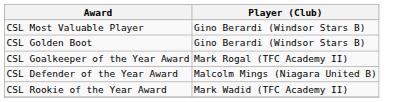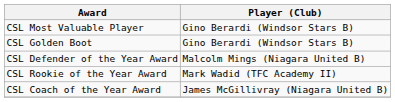- row: CSL Goalkeeper of the Year Award | Mark Rogal (TFC Academy II)
+ row: CSL Coach of the Year Award | James McGillivray (Niagara United B)
